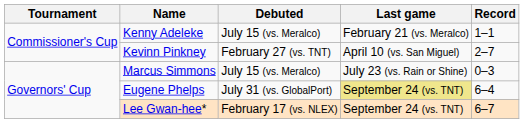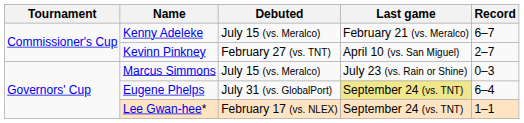Kenny Adeleke | Record: 1–1 -> 6–7
Lee Gwan-hee* | Record: 6–7 -> 1–1
